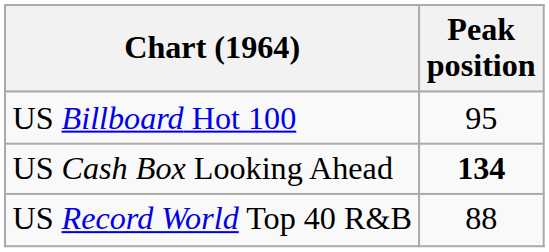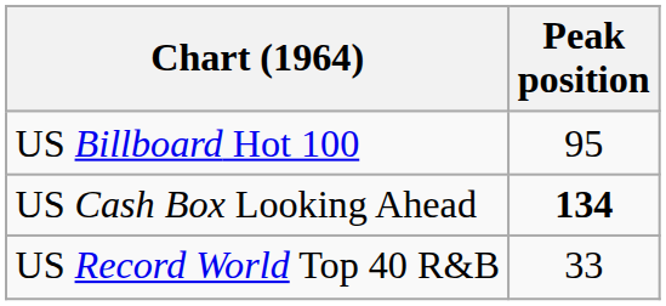US Record World Top 40 R&B | Peak position: 88 -> 33
